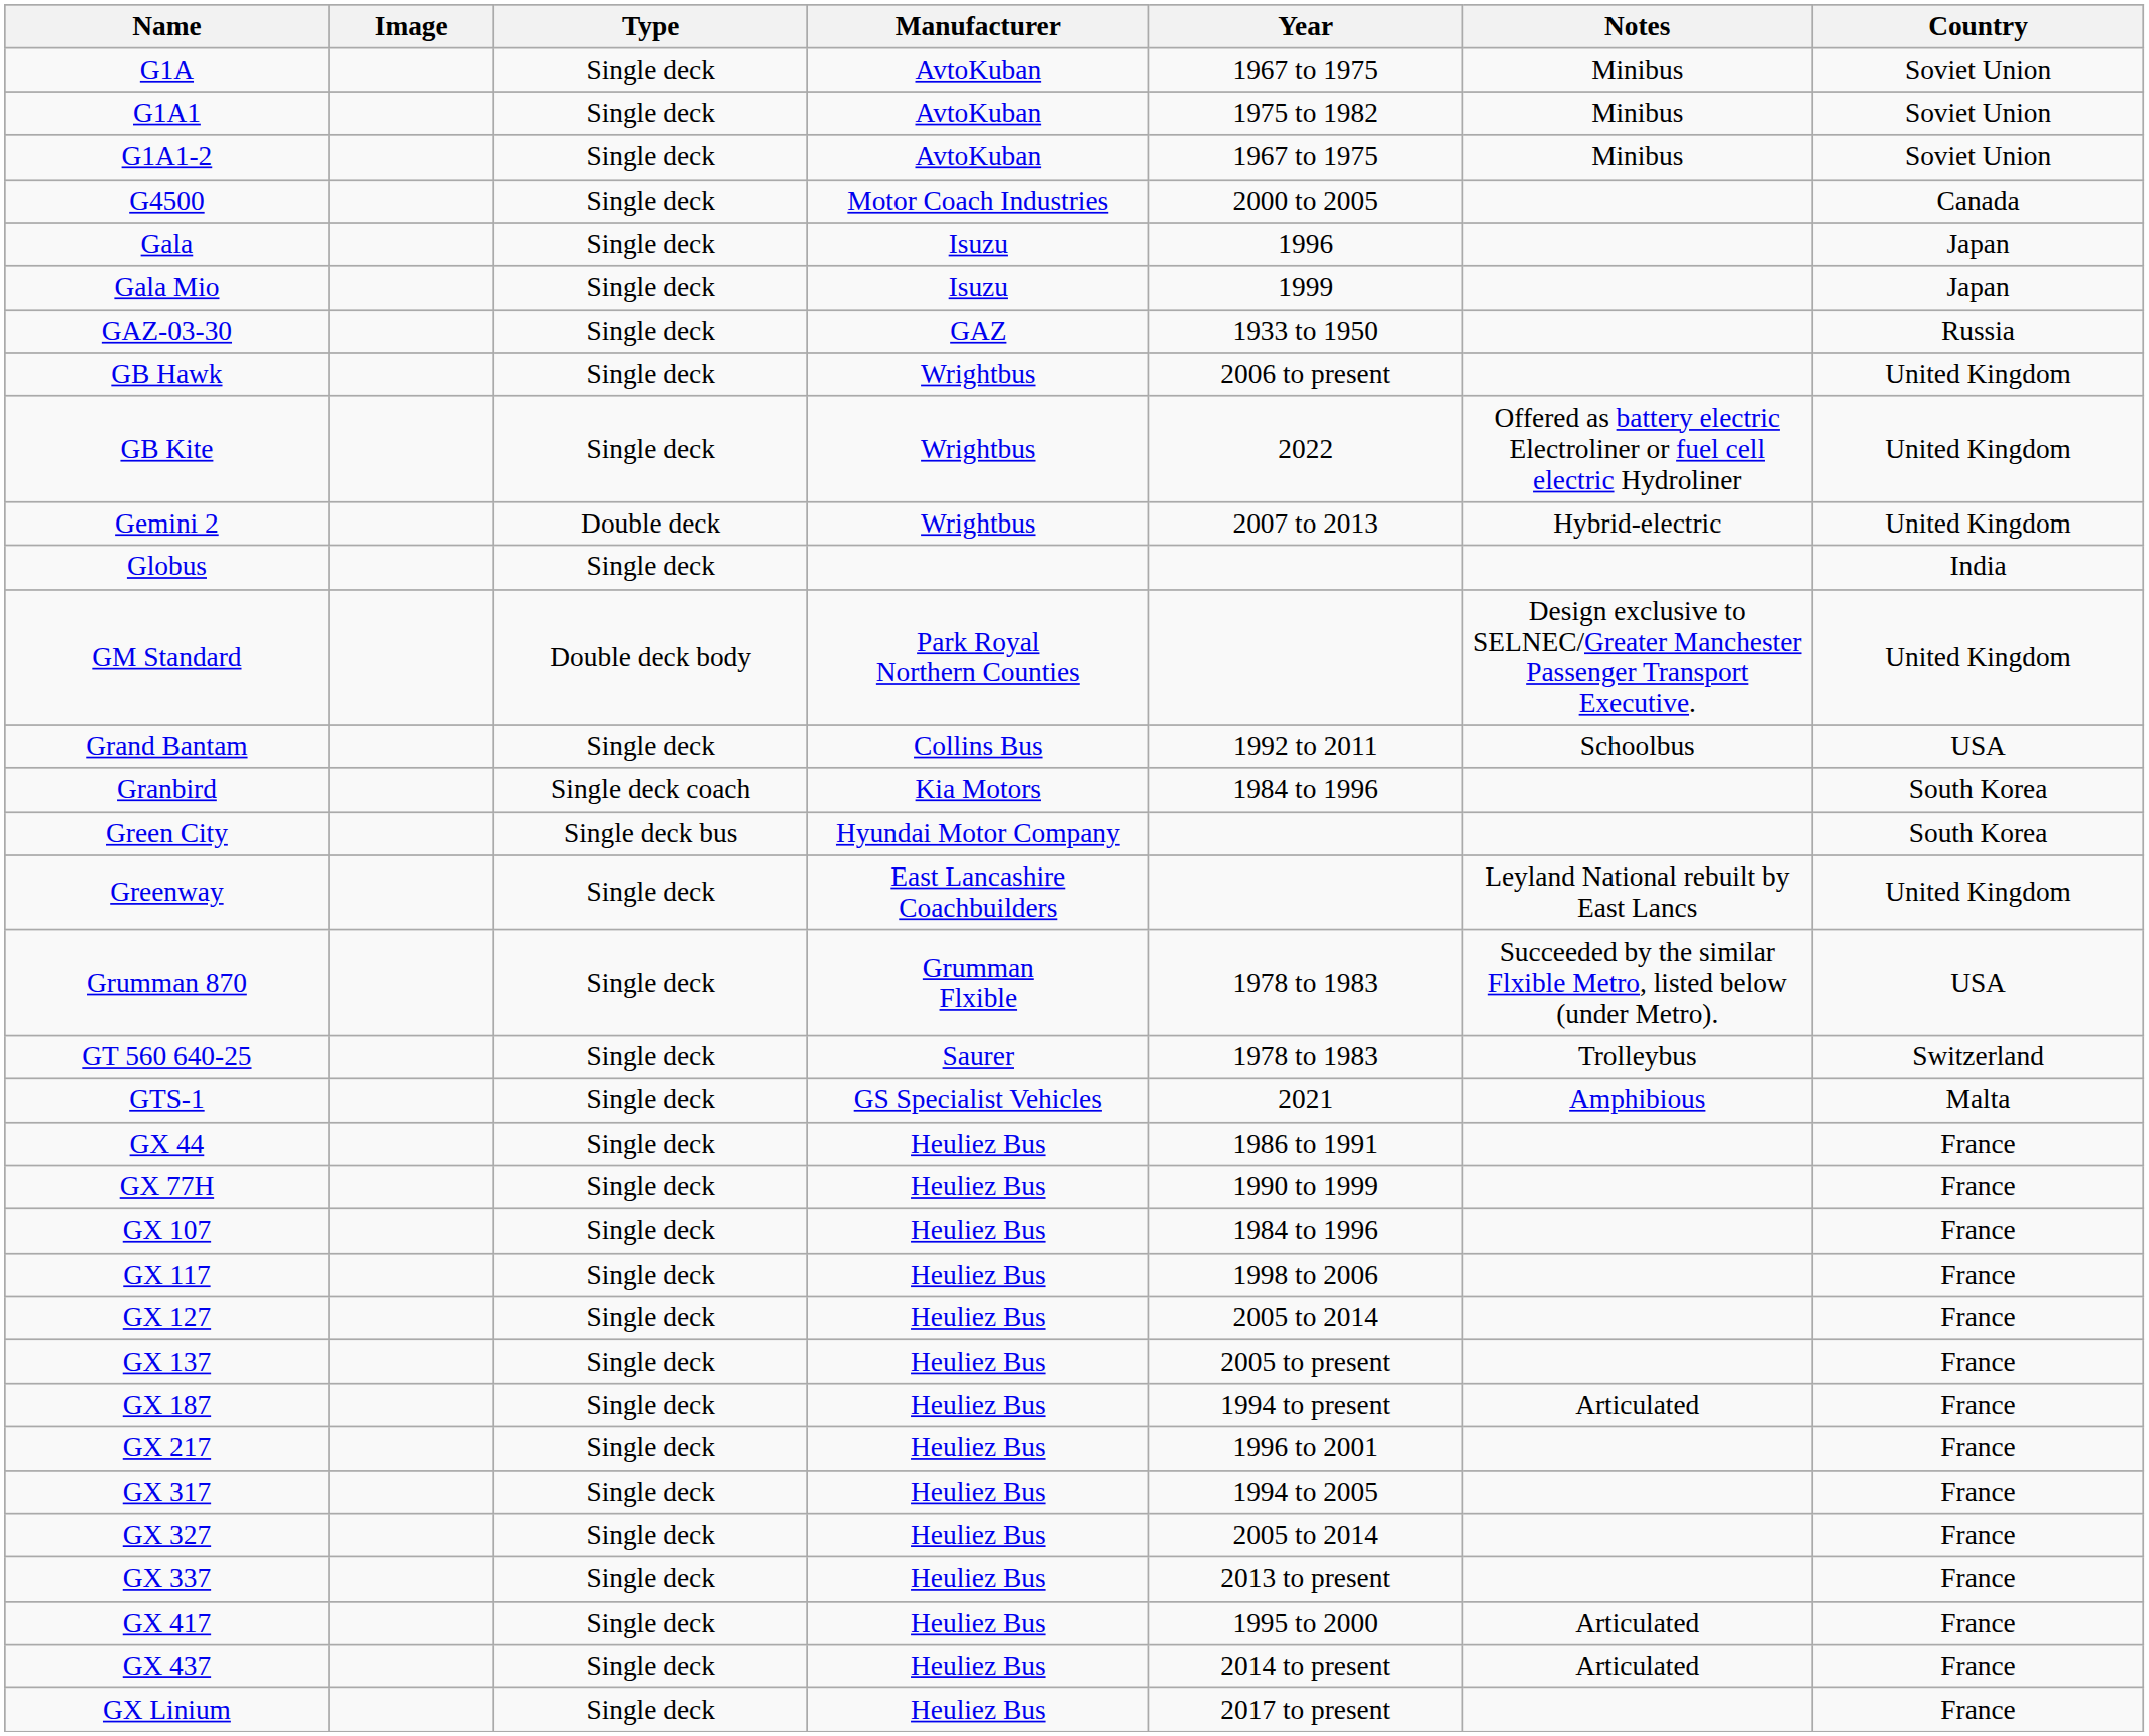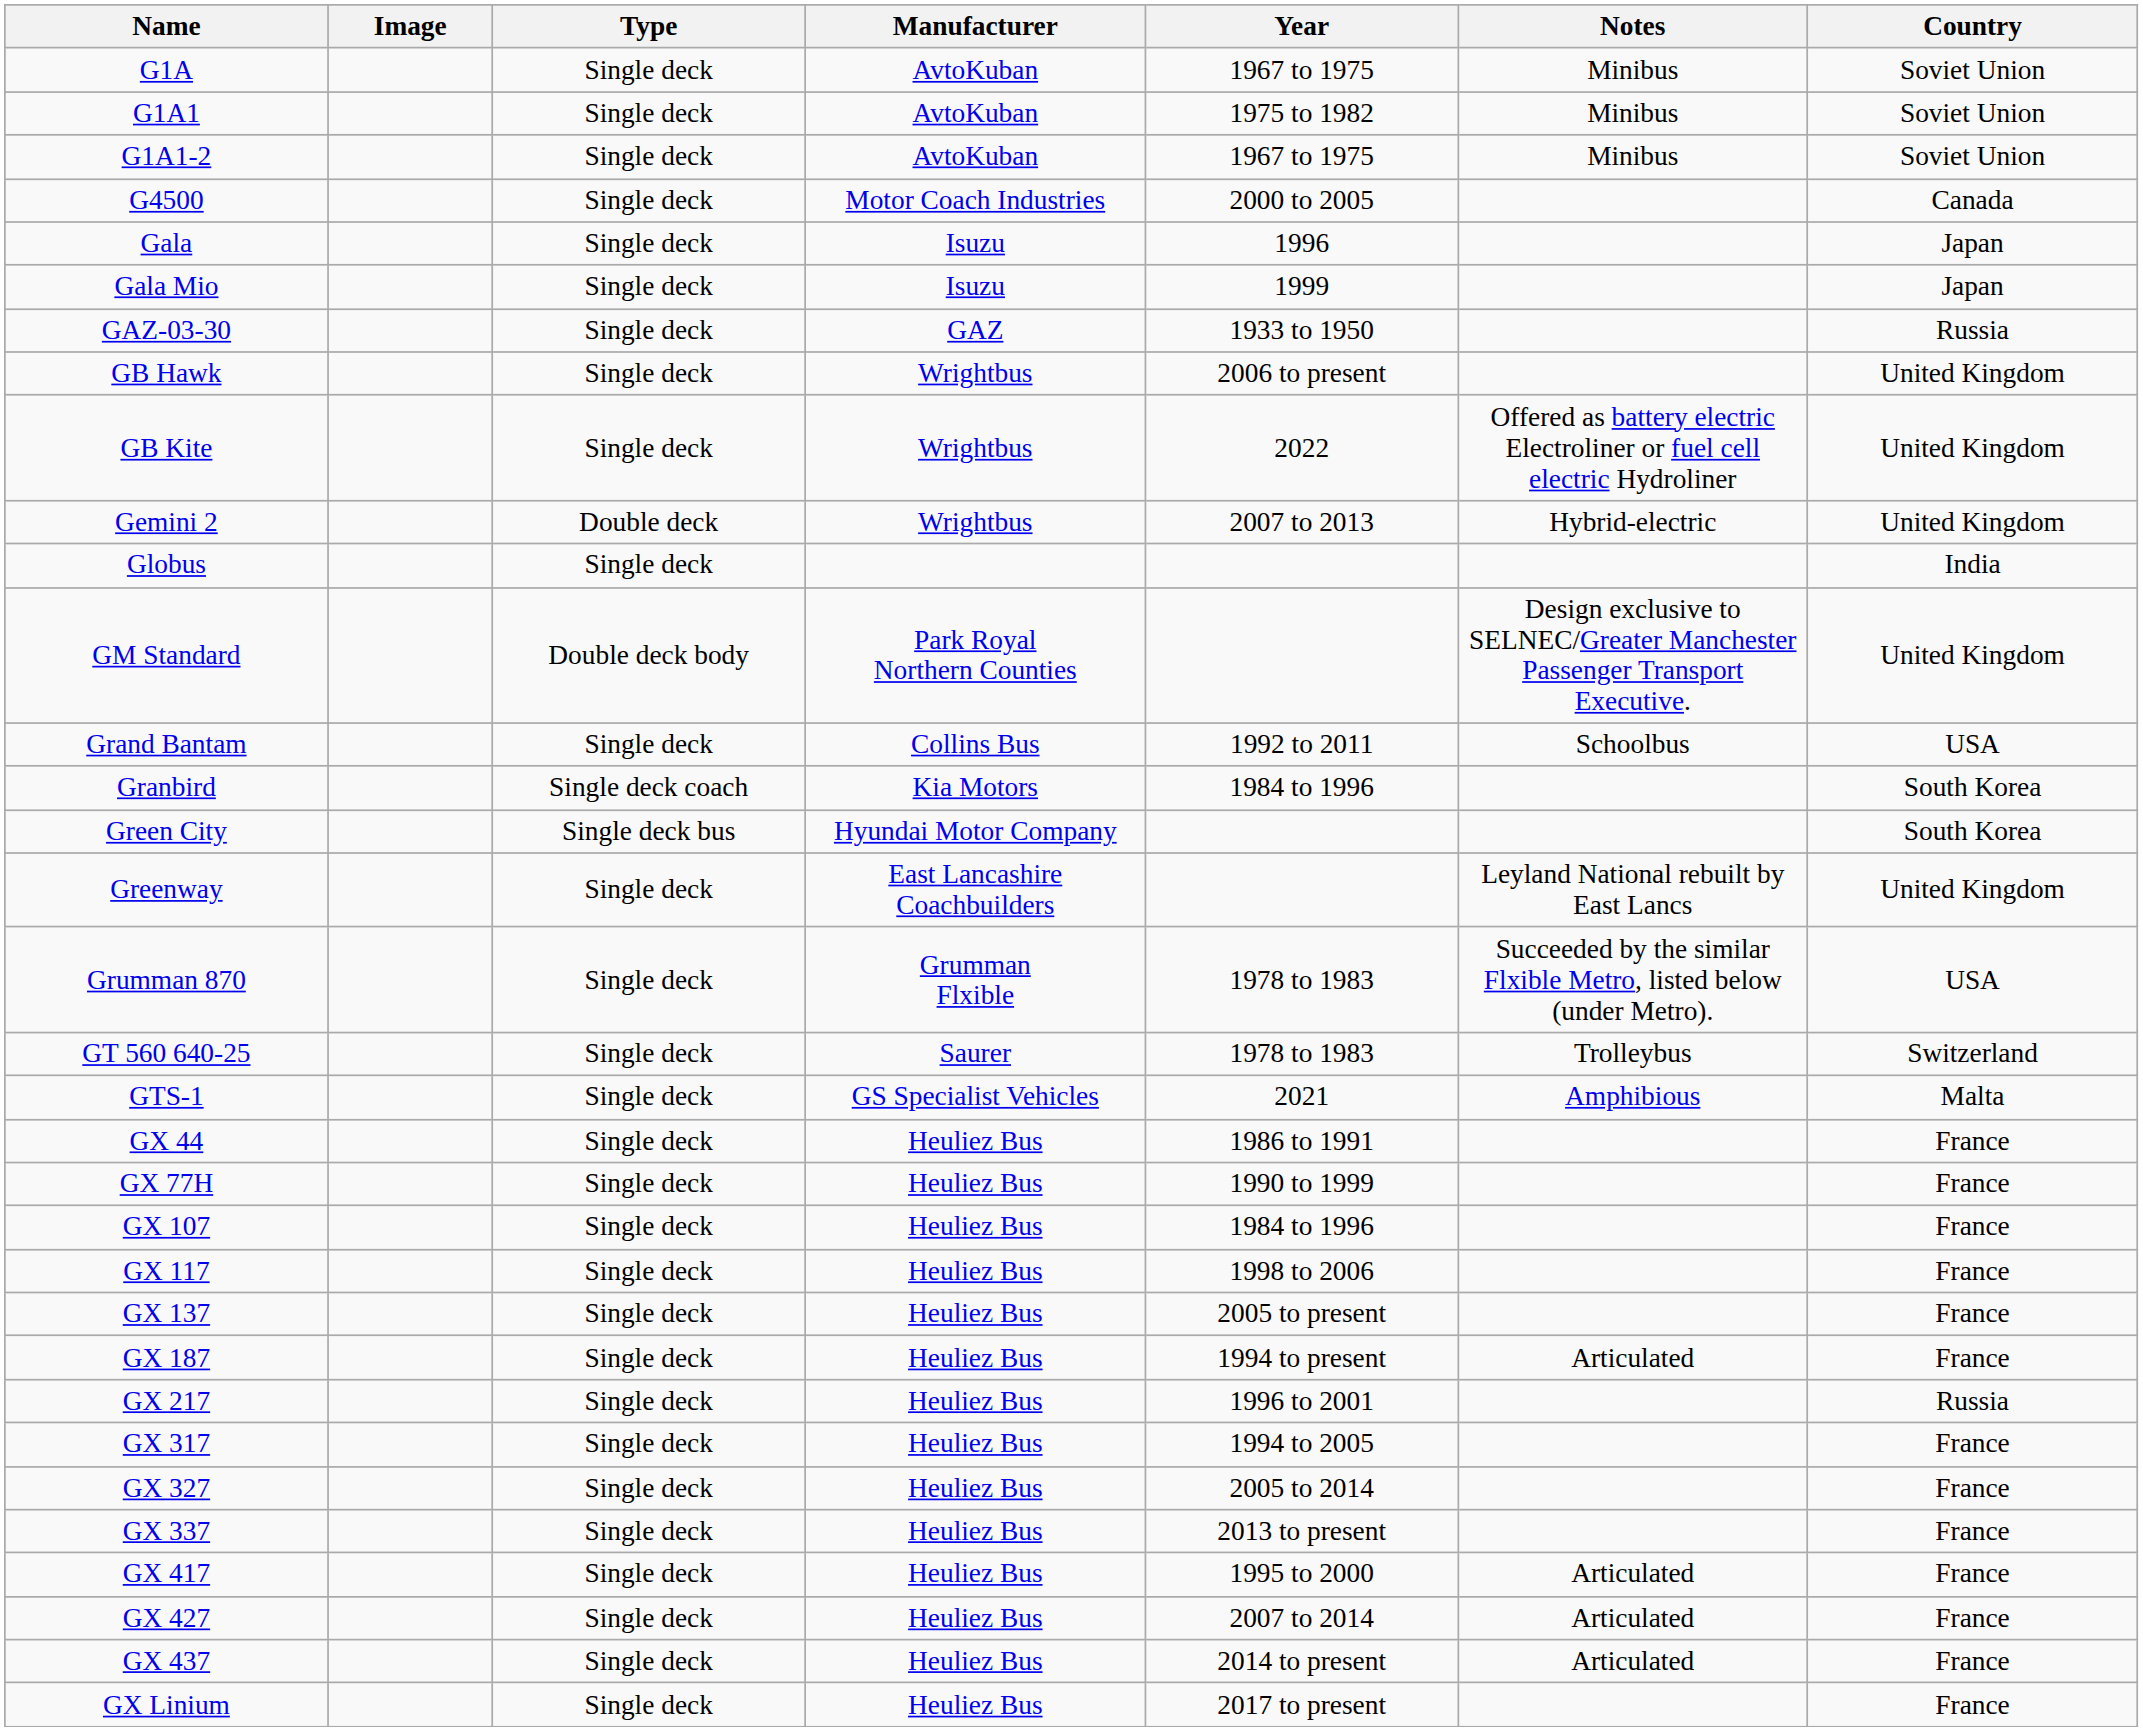- row: GX 127 | Single deck | Heuliez Bus | 2005 to 2014 | France
GX 217 | Country: France -> Russia
+ row: GX 427 | Single deck | Heuliez Bus | 2007 to 2014 | Articulated | France
